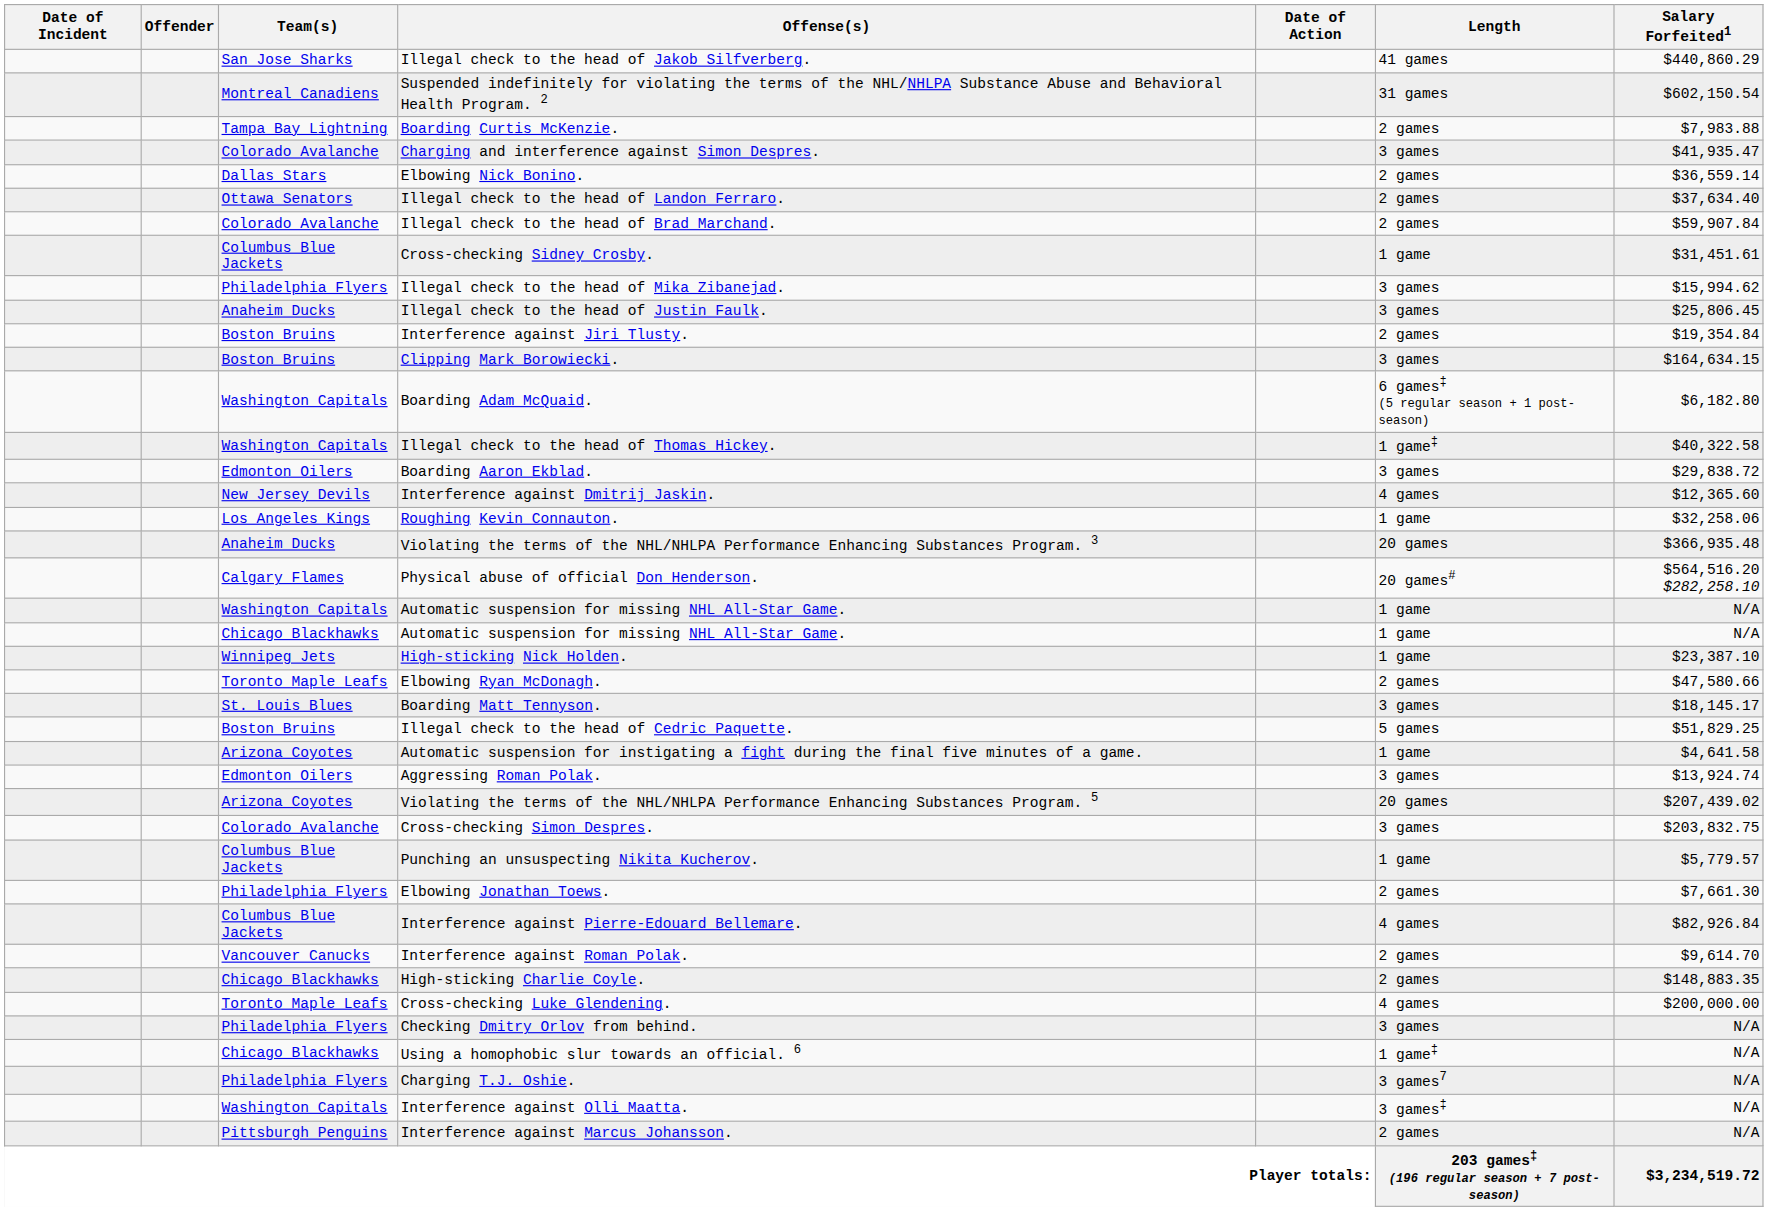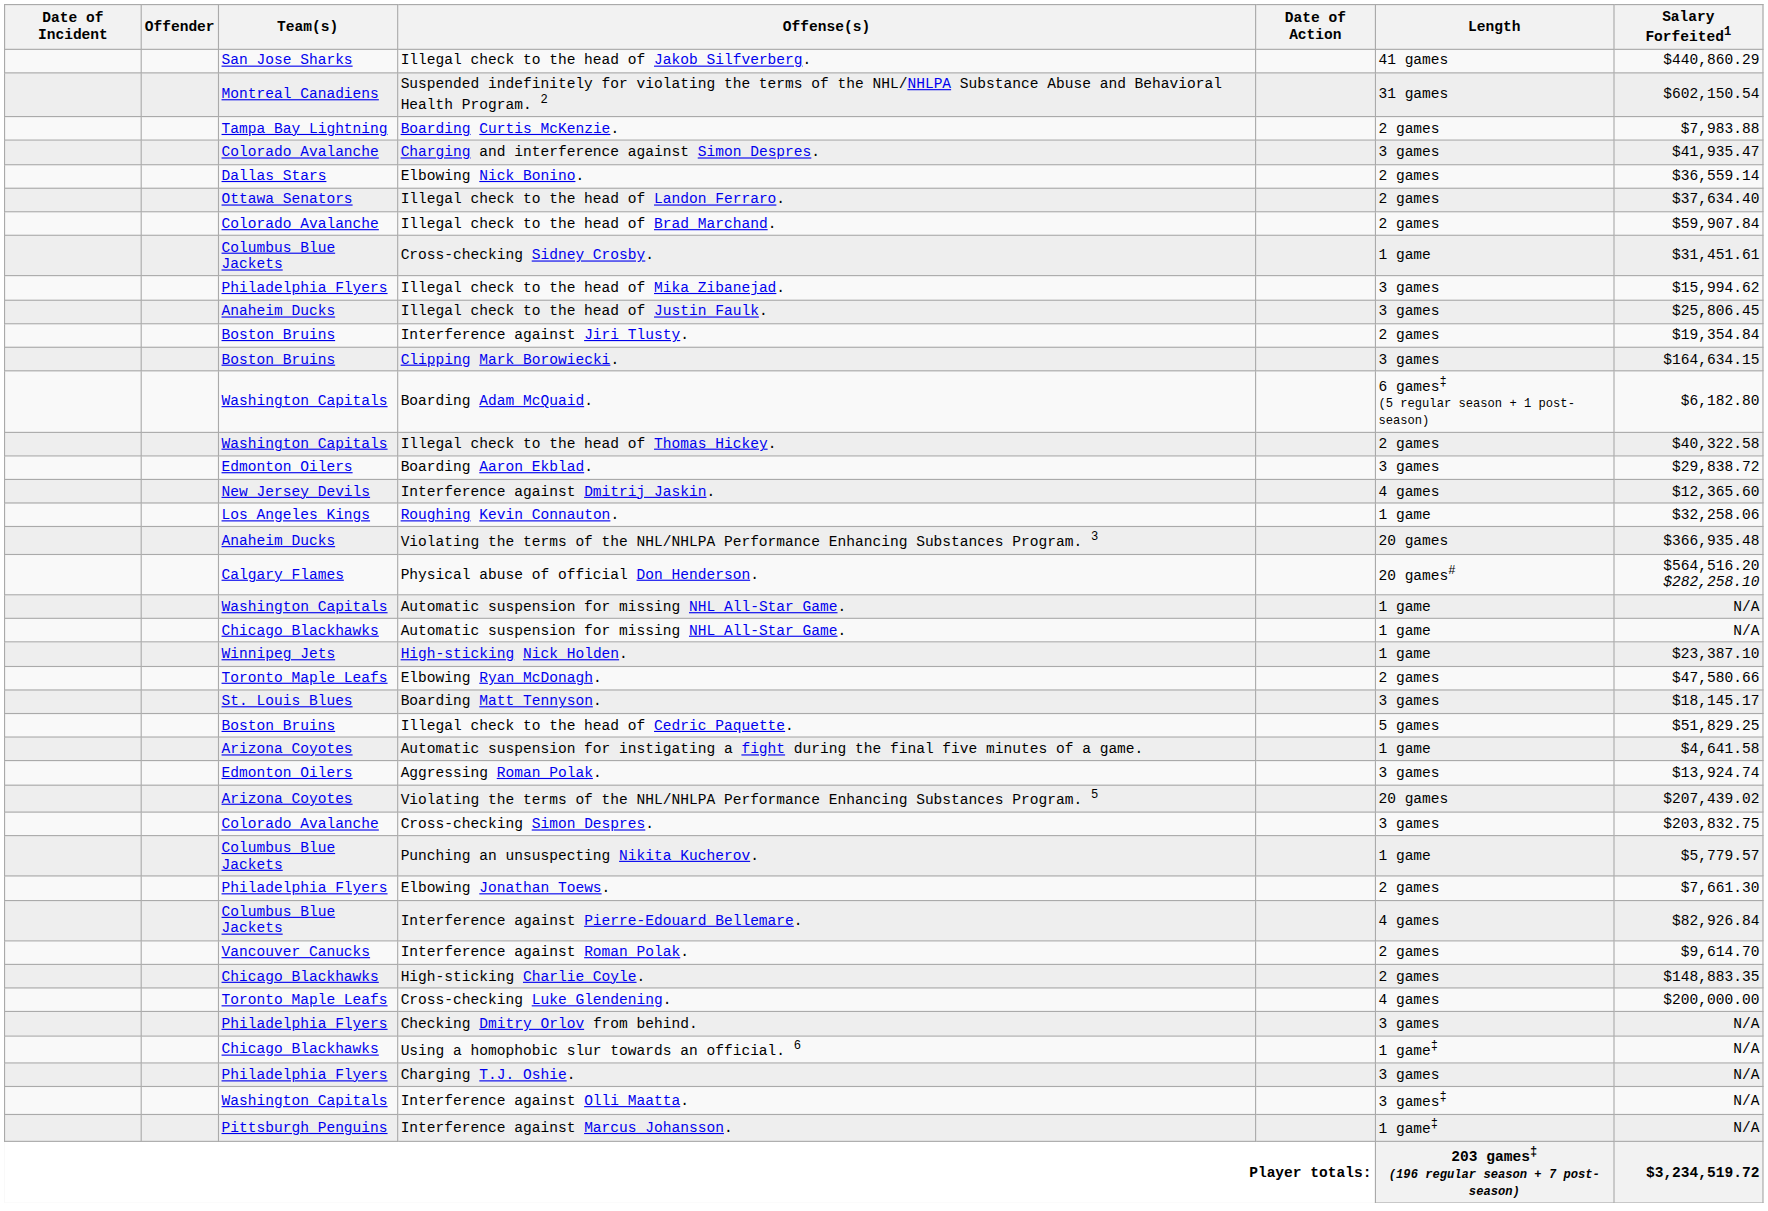Illegal check to the head of Thomas Hickey. | Length: 1 game‡ -> 2 games
Charging T.J. Oshie. | Length: 3 games7 -> 3 games
Interference against Marcus Johansson. | Length: 2 games -> 1 game‡
